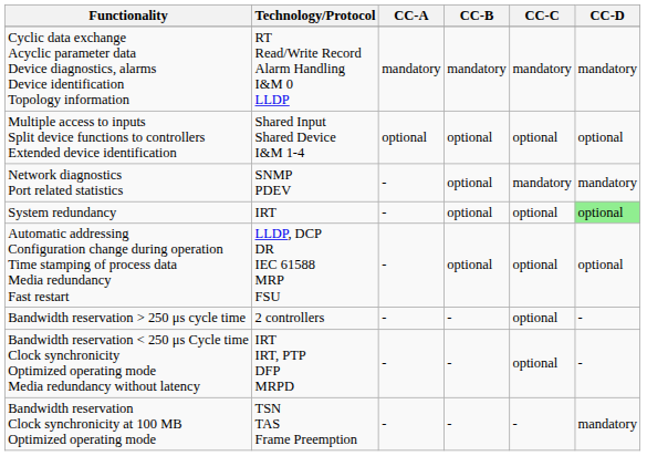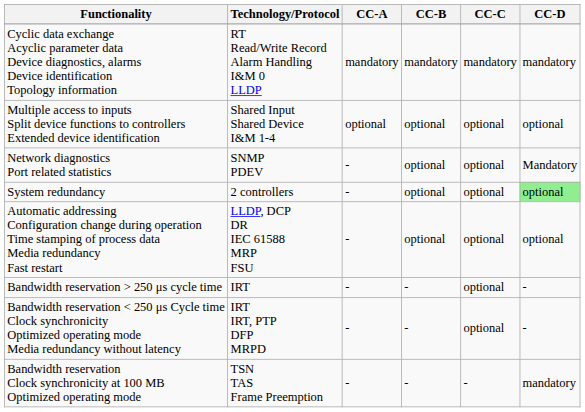Network diagnostics Port related statistics | CC-C: mandatory -> optional
Network diagnostics Port related statistics | CC-D: mandatory -> Mandatory
System redundancy | Technology/Protocol: IRT -> 2 controllers
Bandwidth reservation > 250 μs cycle time | Technology/Protocol: 2 controllers -> IRT
